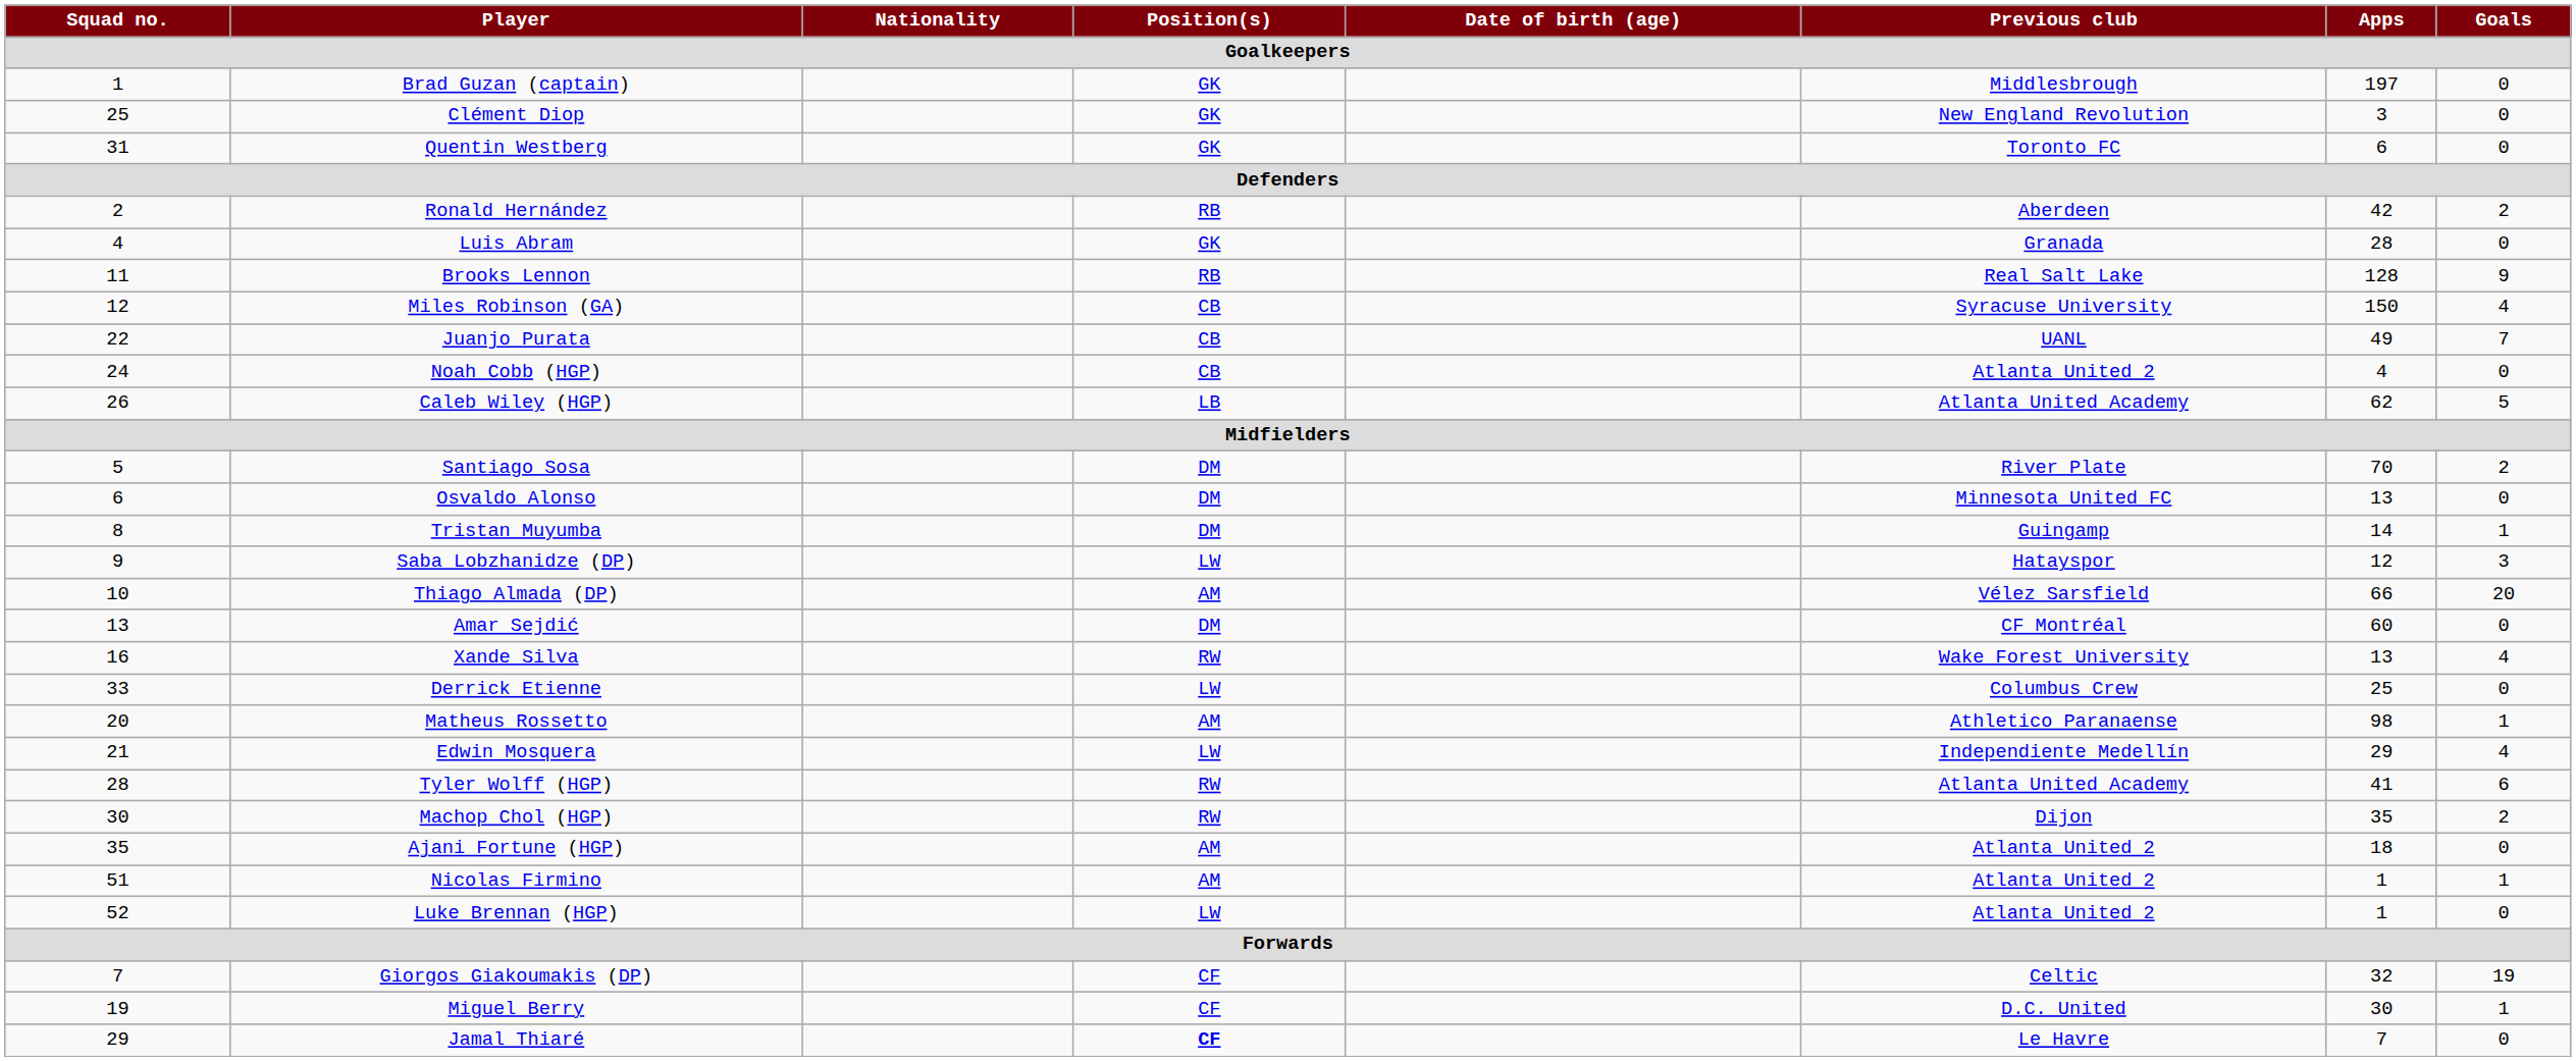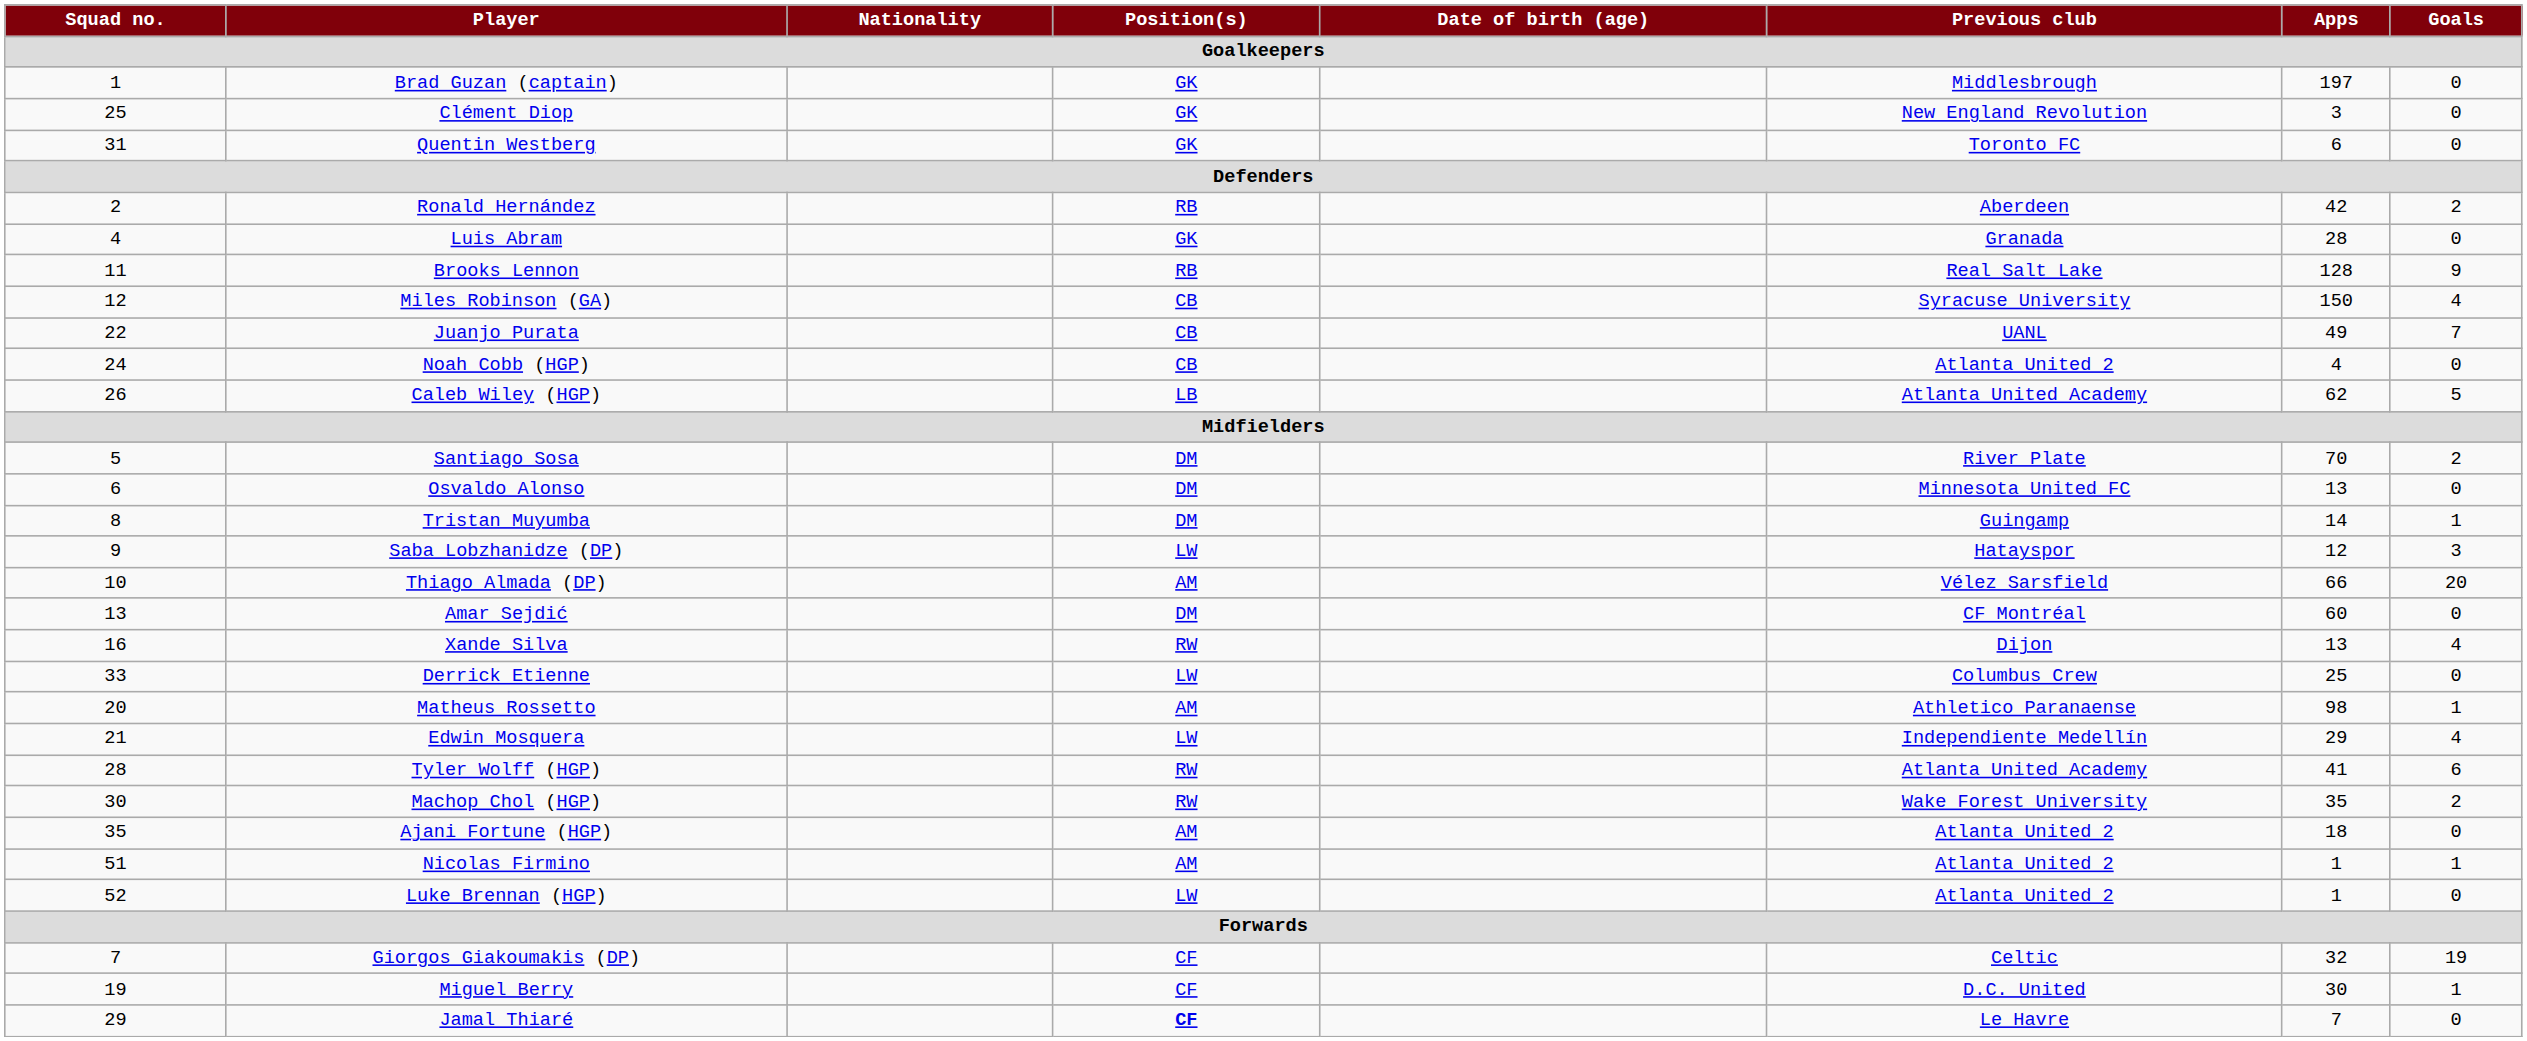Xande Silva | Previous club: Wake Forest University -> Dijon
Machop Chol (HGP) | Previous club: Dijon -> Wake Forest University
